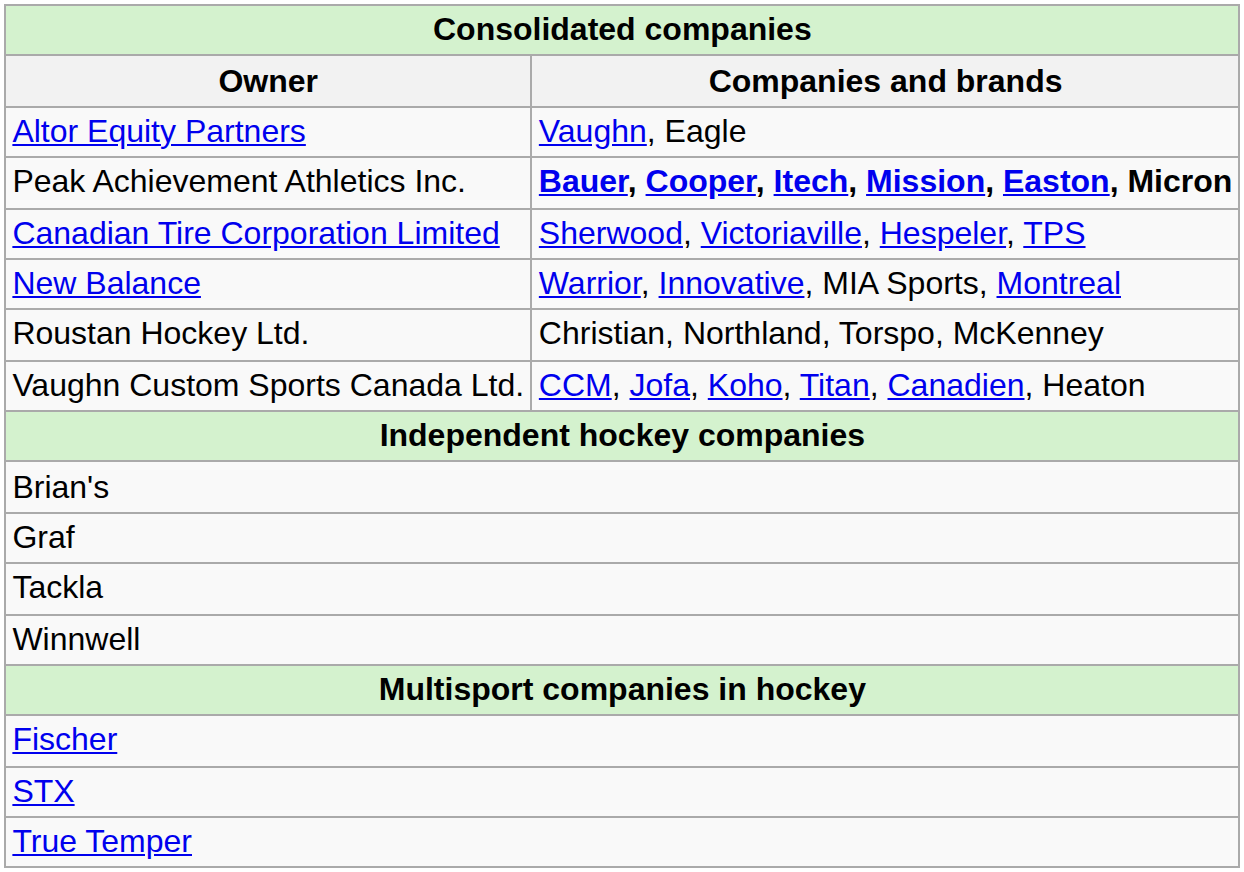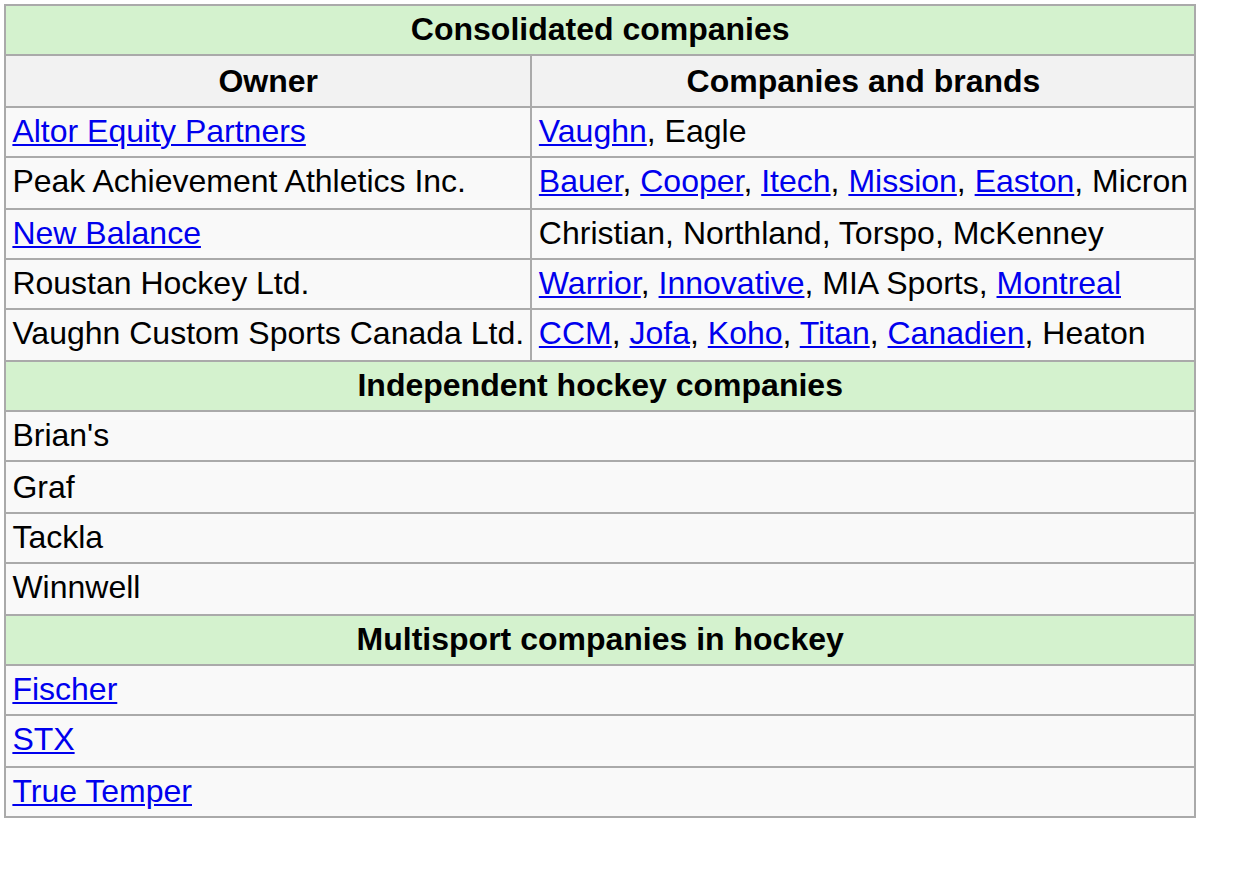Peak Achievement Athletics Inc. | Companies and brands: bold -> normal
- row: Canadian Tire Corporation Limited | Sherwood, Victoriaville, Hespeler, TPS
New Balance | Companies and brands: Warrior, Innovative, MIA Sports, Montreal -> Christian, Northland, Torspo, McKenney
Roustan Hockey Ltd. | Companies and brands: Christian, Northland, Torspo, McKenney -> Warrior, Innovative, MIA Sports, Montreal
